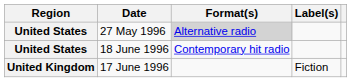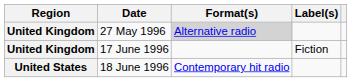27 May 1996 | Region: United States -> United Kingdom
rows swapped: 17 June 1996 <-> 18 June 1996
